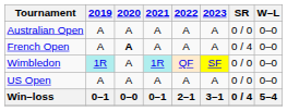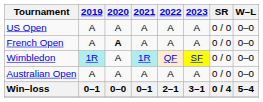rows swapped: Australian Open <-> US Open
French Open | SR: 0 / 4 -> 0 / 0
